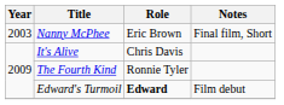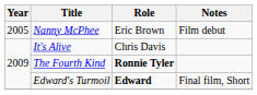Nanny McPhee | Year: 2003 -> 2005
Nanny McPhee | Notes: Final film, Short -> Film debut
The Fourth Kind | Role: normal -> bold
Edward's Turmoil | Notes: Film debut -> Final film, Short
